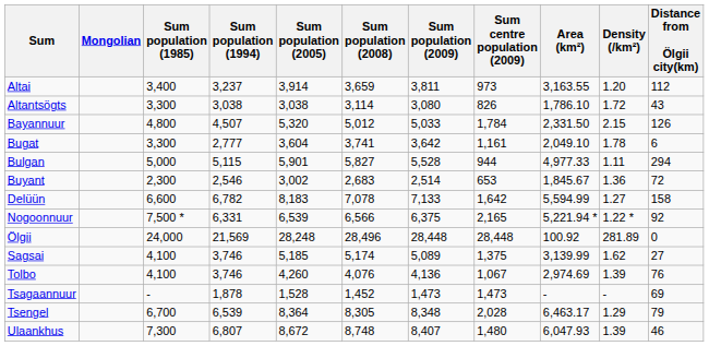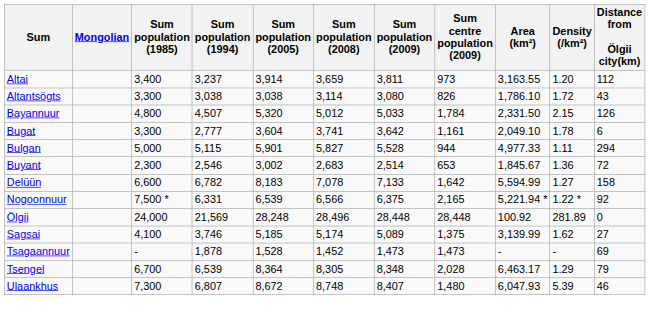- row: Tolbo | 4,100 | 3,746 | 4,260 | 4,076 | 4,136 | 1,067 | 2,974.69 | 1.39 | 76
Ulaankhus | Density (/km²): 1.39 -> 5.39
